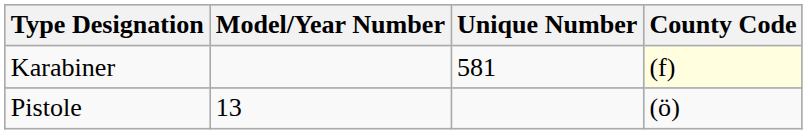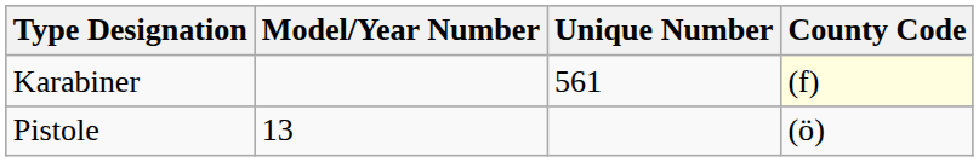Karabiner | Unique Number: 581 -> 561
